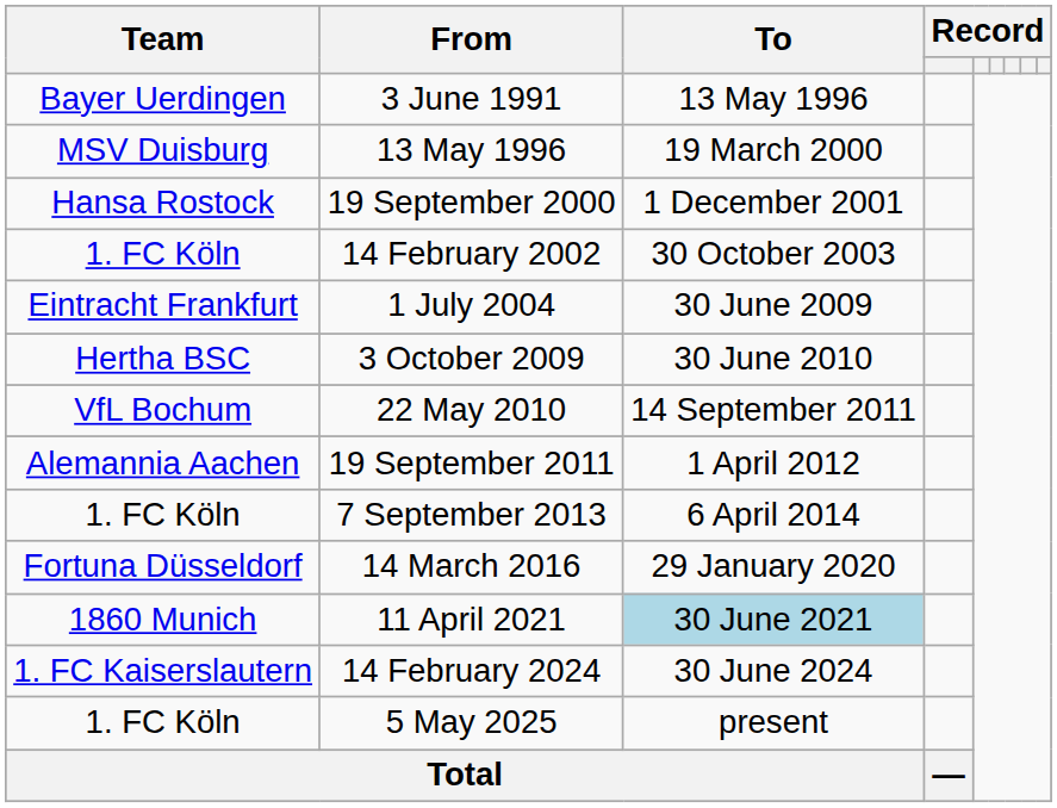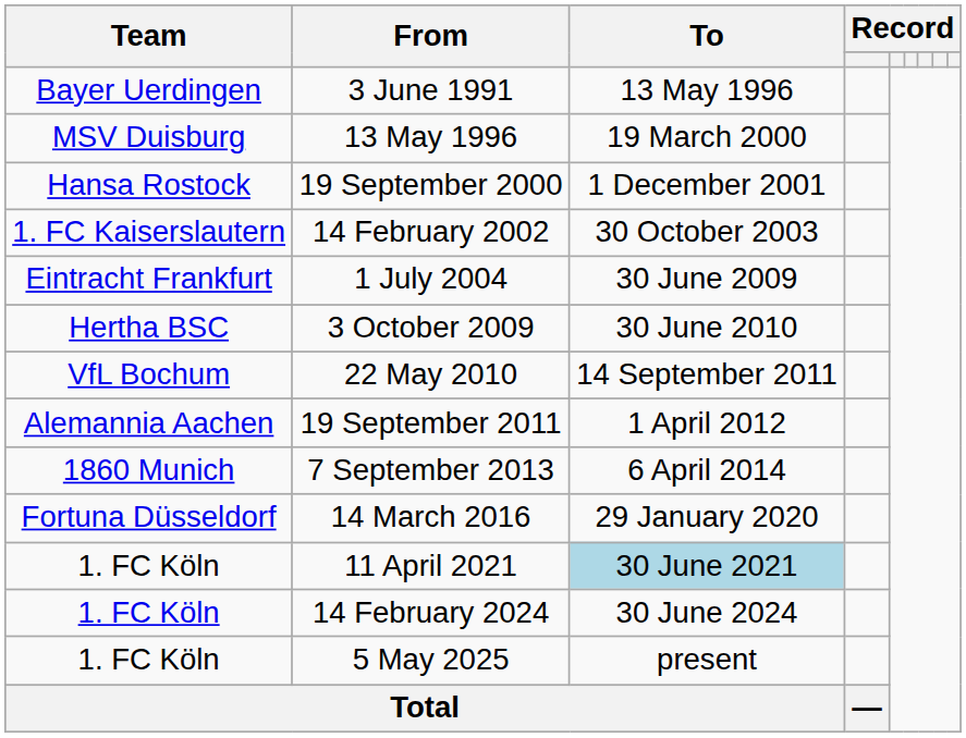14 February 2002 | Team: 1. FC Köln -> 1. FC Kaiserslautern
7 September 2013 | Team: 1. FC Köln -> 1860 Munich
11 April 2021 | Team: 1860 Munich -> 1. FC Köln
14 February 2024 | Team: 1. FC Kaiserslautern -> 1. FC Köln
